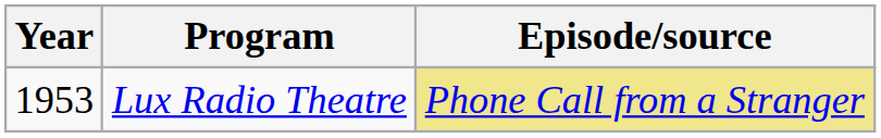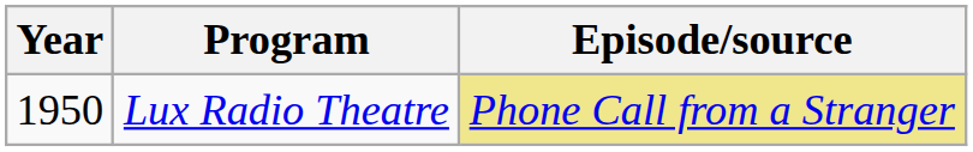Lux Radio Theatre | Year: 1953 -> 1950
